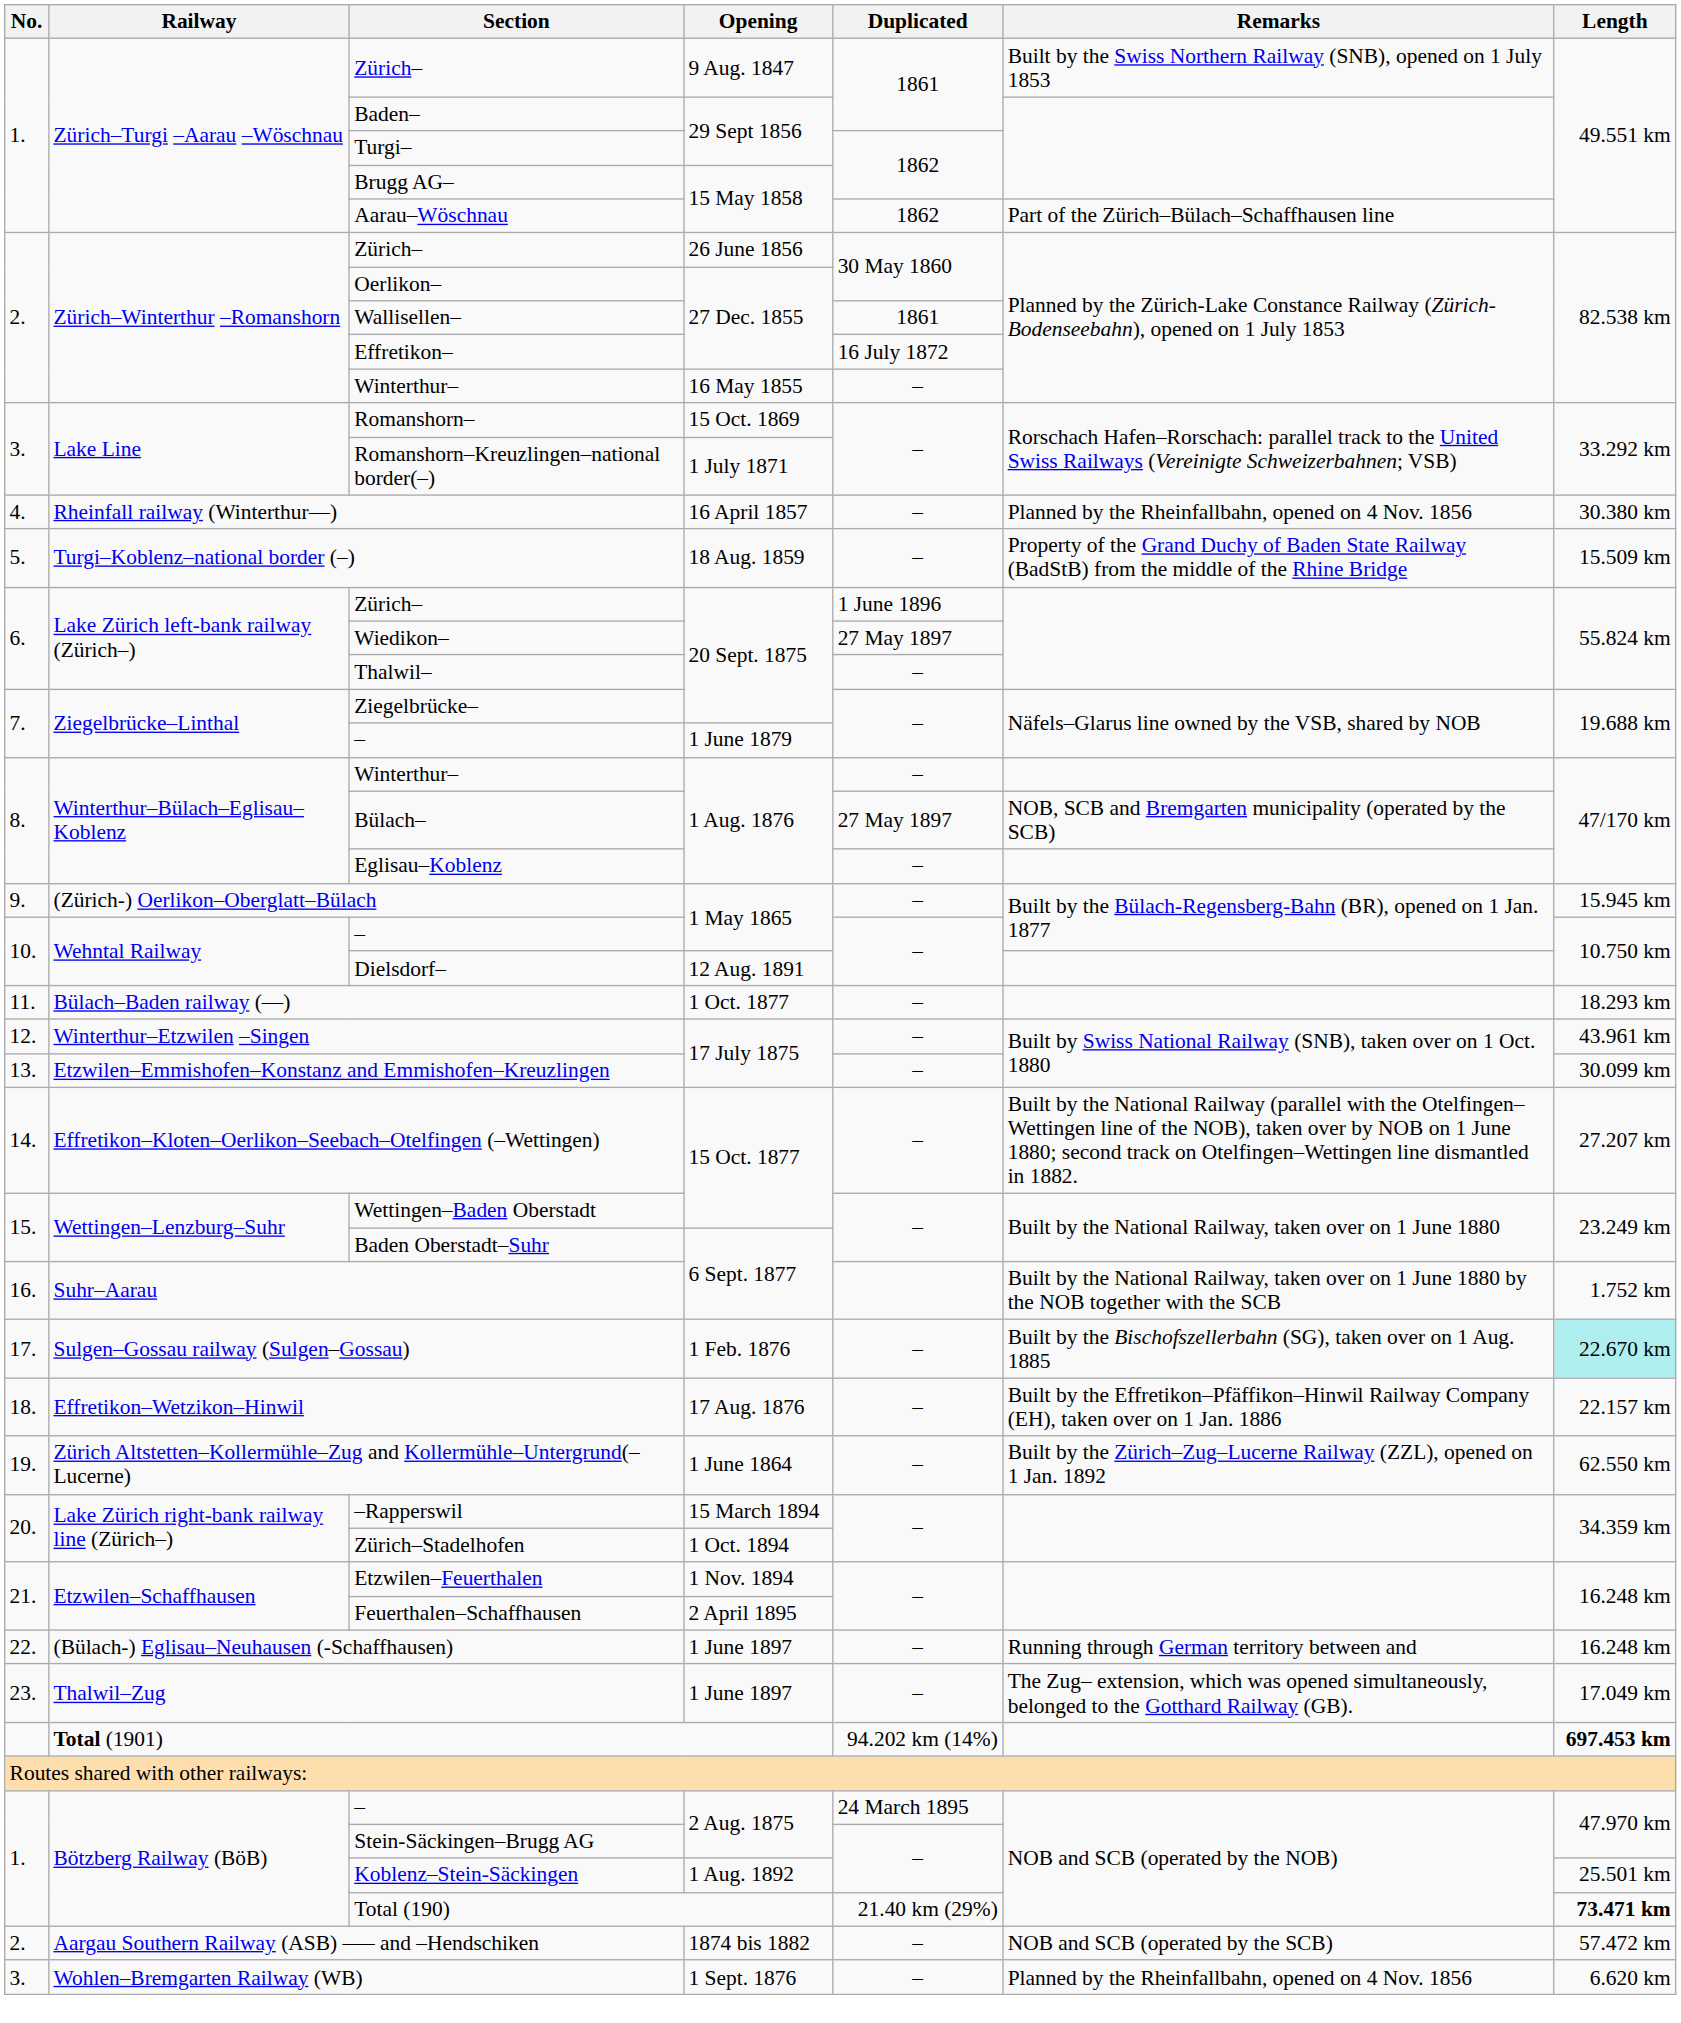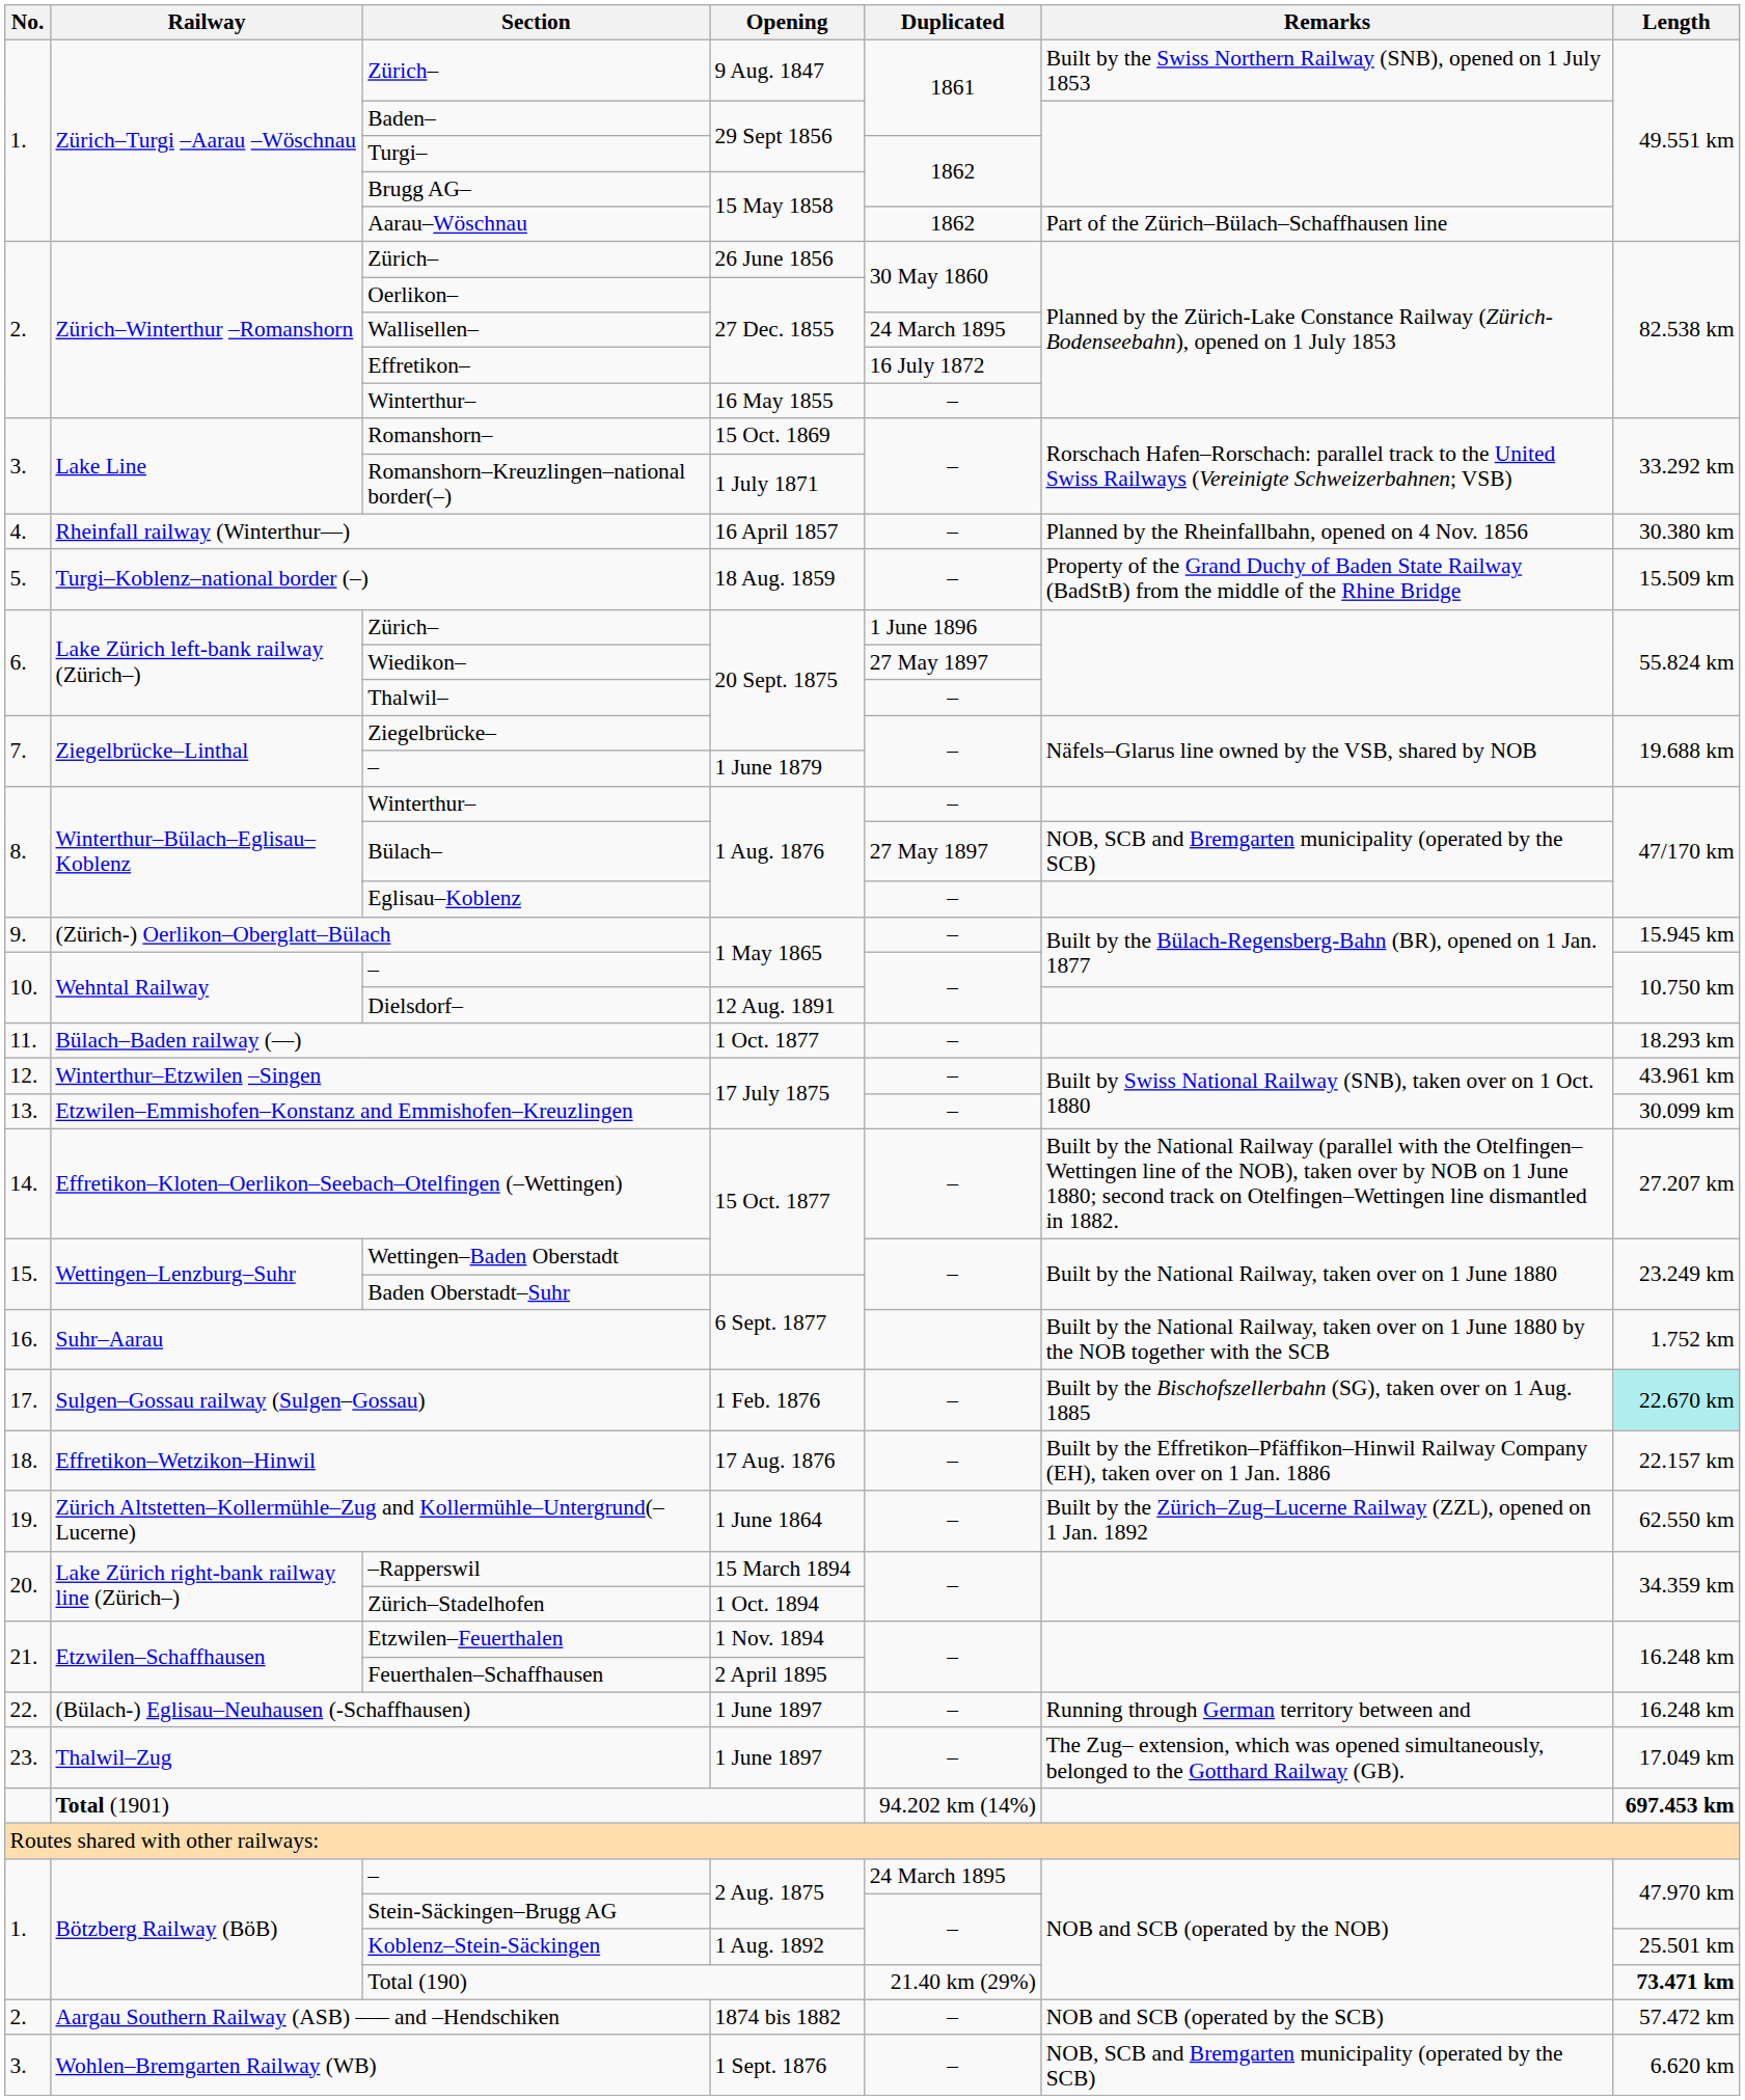Wallisellen– | Duplicated: 1861 -> 24 March 1895
Wohlen–Bremgarten Railway (WB) | Remarks: Planned by the Rheinfallbahn, opened on 4 Nov. 1856 -> NOB, SCB and Bremgarten municipality (operated by the SCB)
